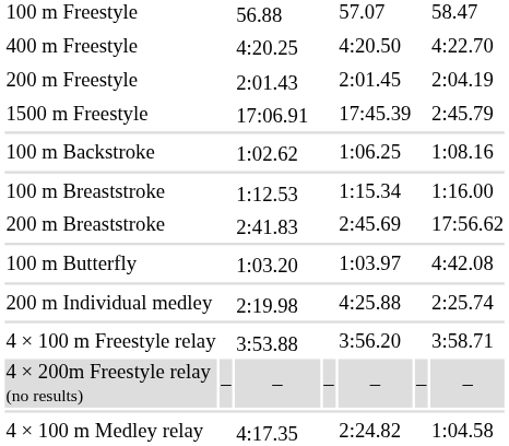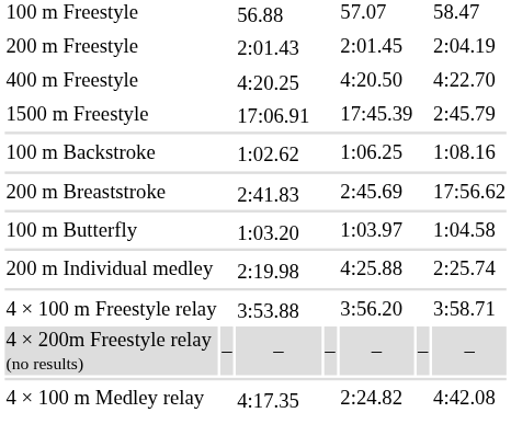rows swapped: 200 m Freestyle <-> 400 m Freestyle
- row: 100 m Breaststroke | 1:12.53 | 1:15.34 | 1:16.00
100 m Butterfly | column 7: 4:42.08 -> 1:04.58
4 × 100 m Medley relay | column 7: 1:04.58 -> 4:42.08
